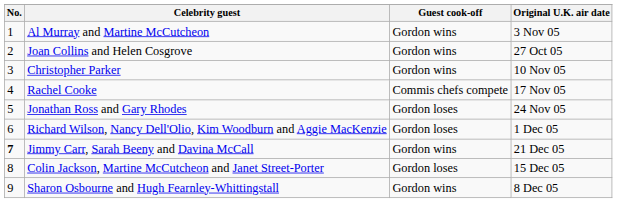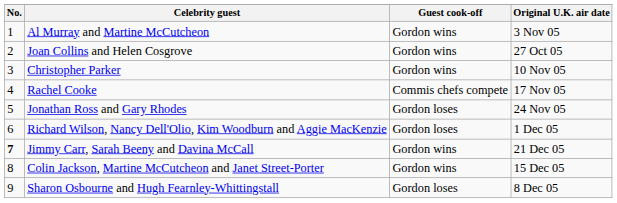Colin Jackson, Martine McCutcheon and Janet Street-Porter | Guest cook-off: Gordon loses -> Gordon wins
Sharon Osbourne and Hugh Fearnley-Whittingstall | Guest cook-off: Gordon wins -> Gordon loses
